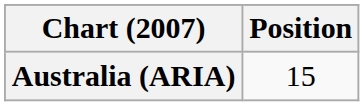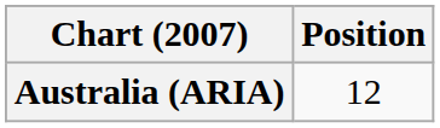Australia (ARIA) | Position: 15 -> 12
